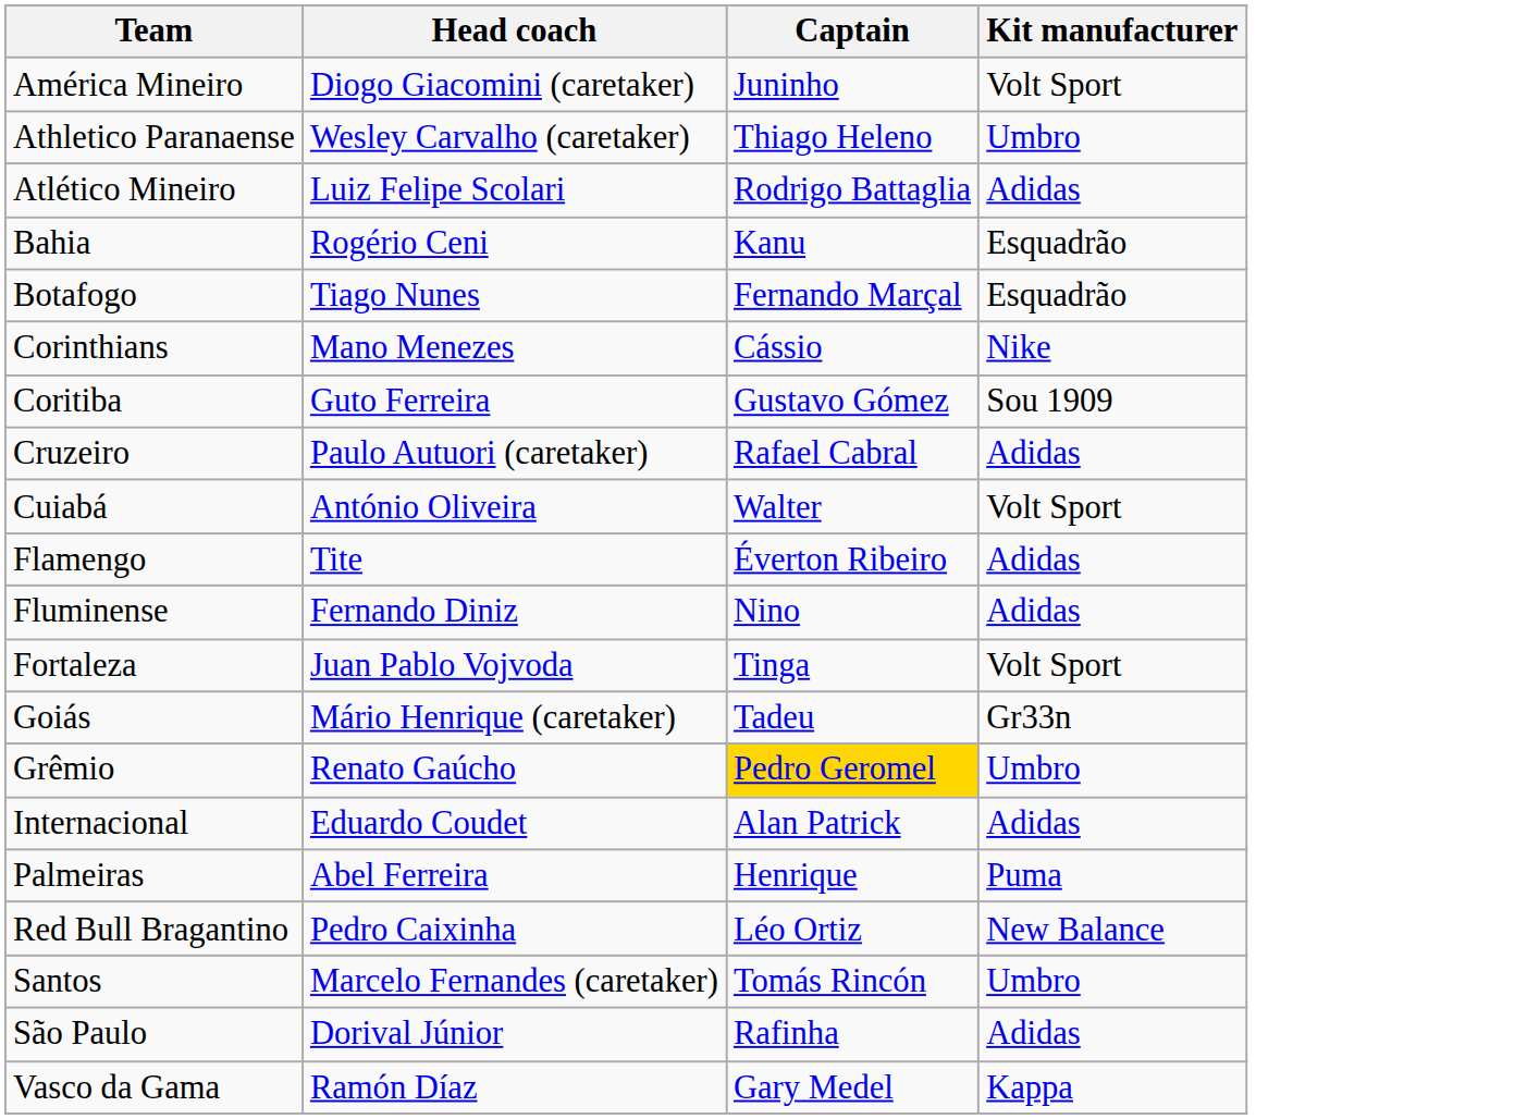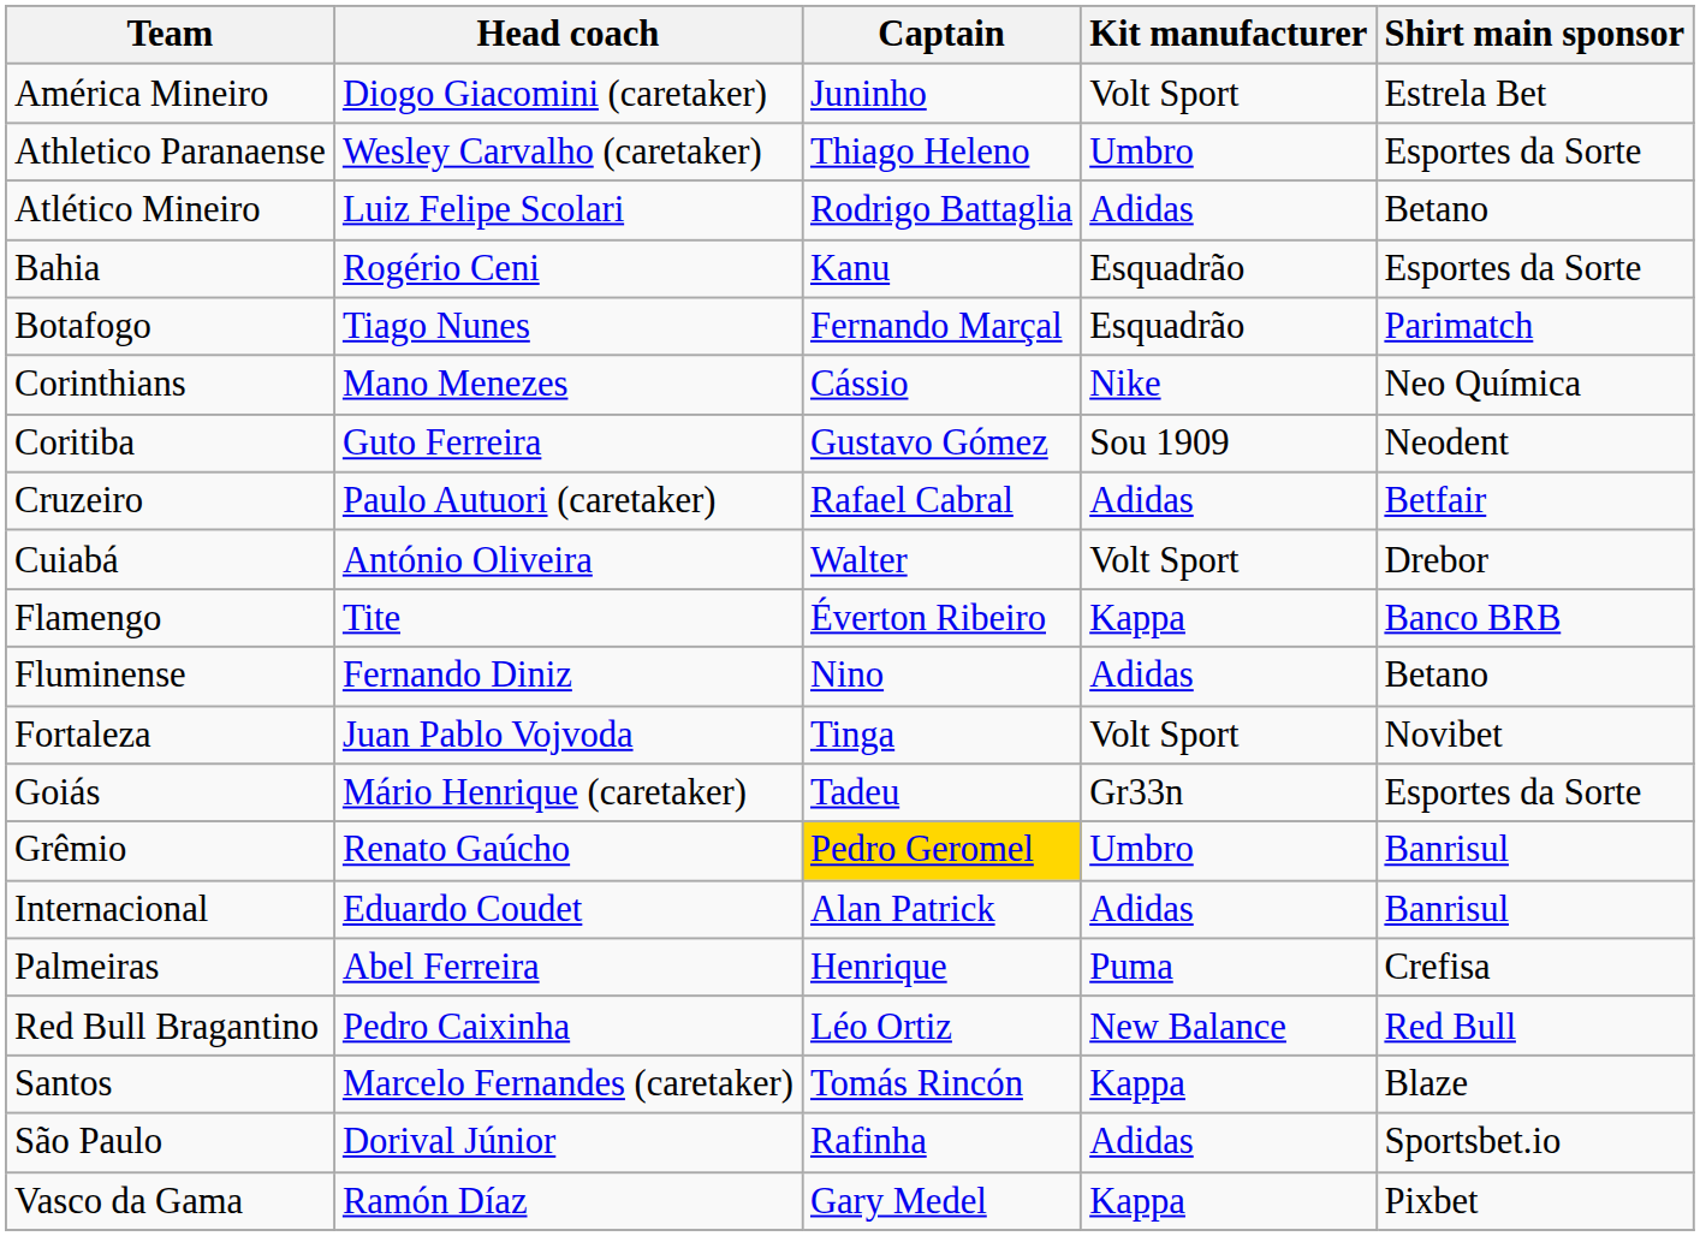+ column: Shirt main sponsor | Estrela Bet | Esportes da Sorte | Betano | Esportes da Sorte | Parimatch | Neo Química | Neodent | Betfair | Drebor | Banco BRB | Betano | Novibet | Esportes da Sorte | Banrisul | Banrisul | Crefisa | Red Bull | Blaze | Sportsbet.io | Pixbet
Flamengo | Kit manufacturer: Adidas -> Kappa
Santos | Kit manufacturer: Umbro -> Kappa
